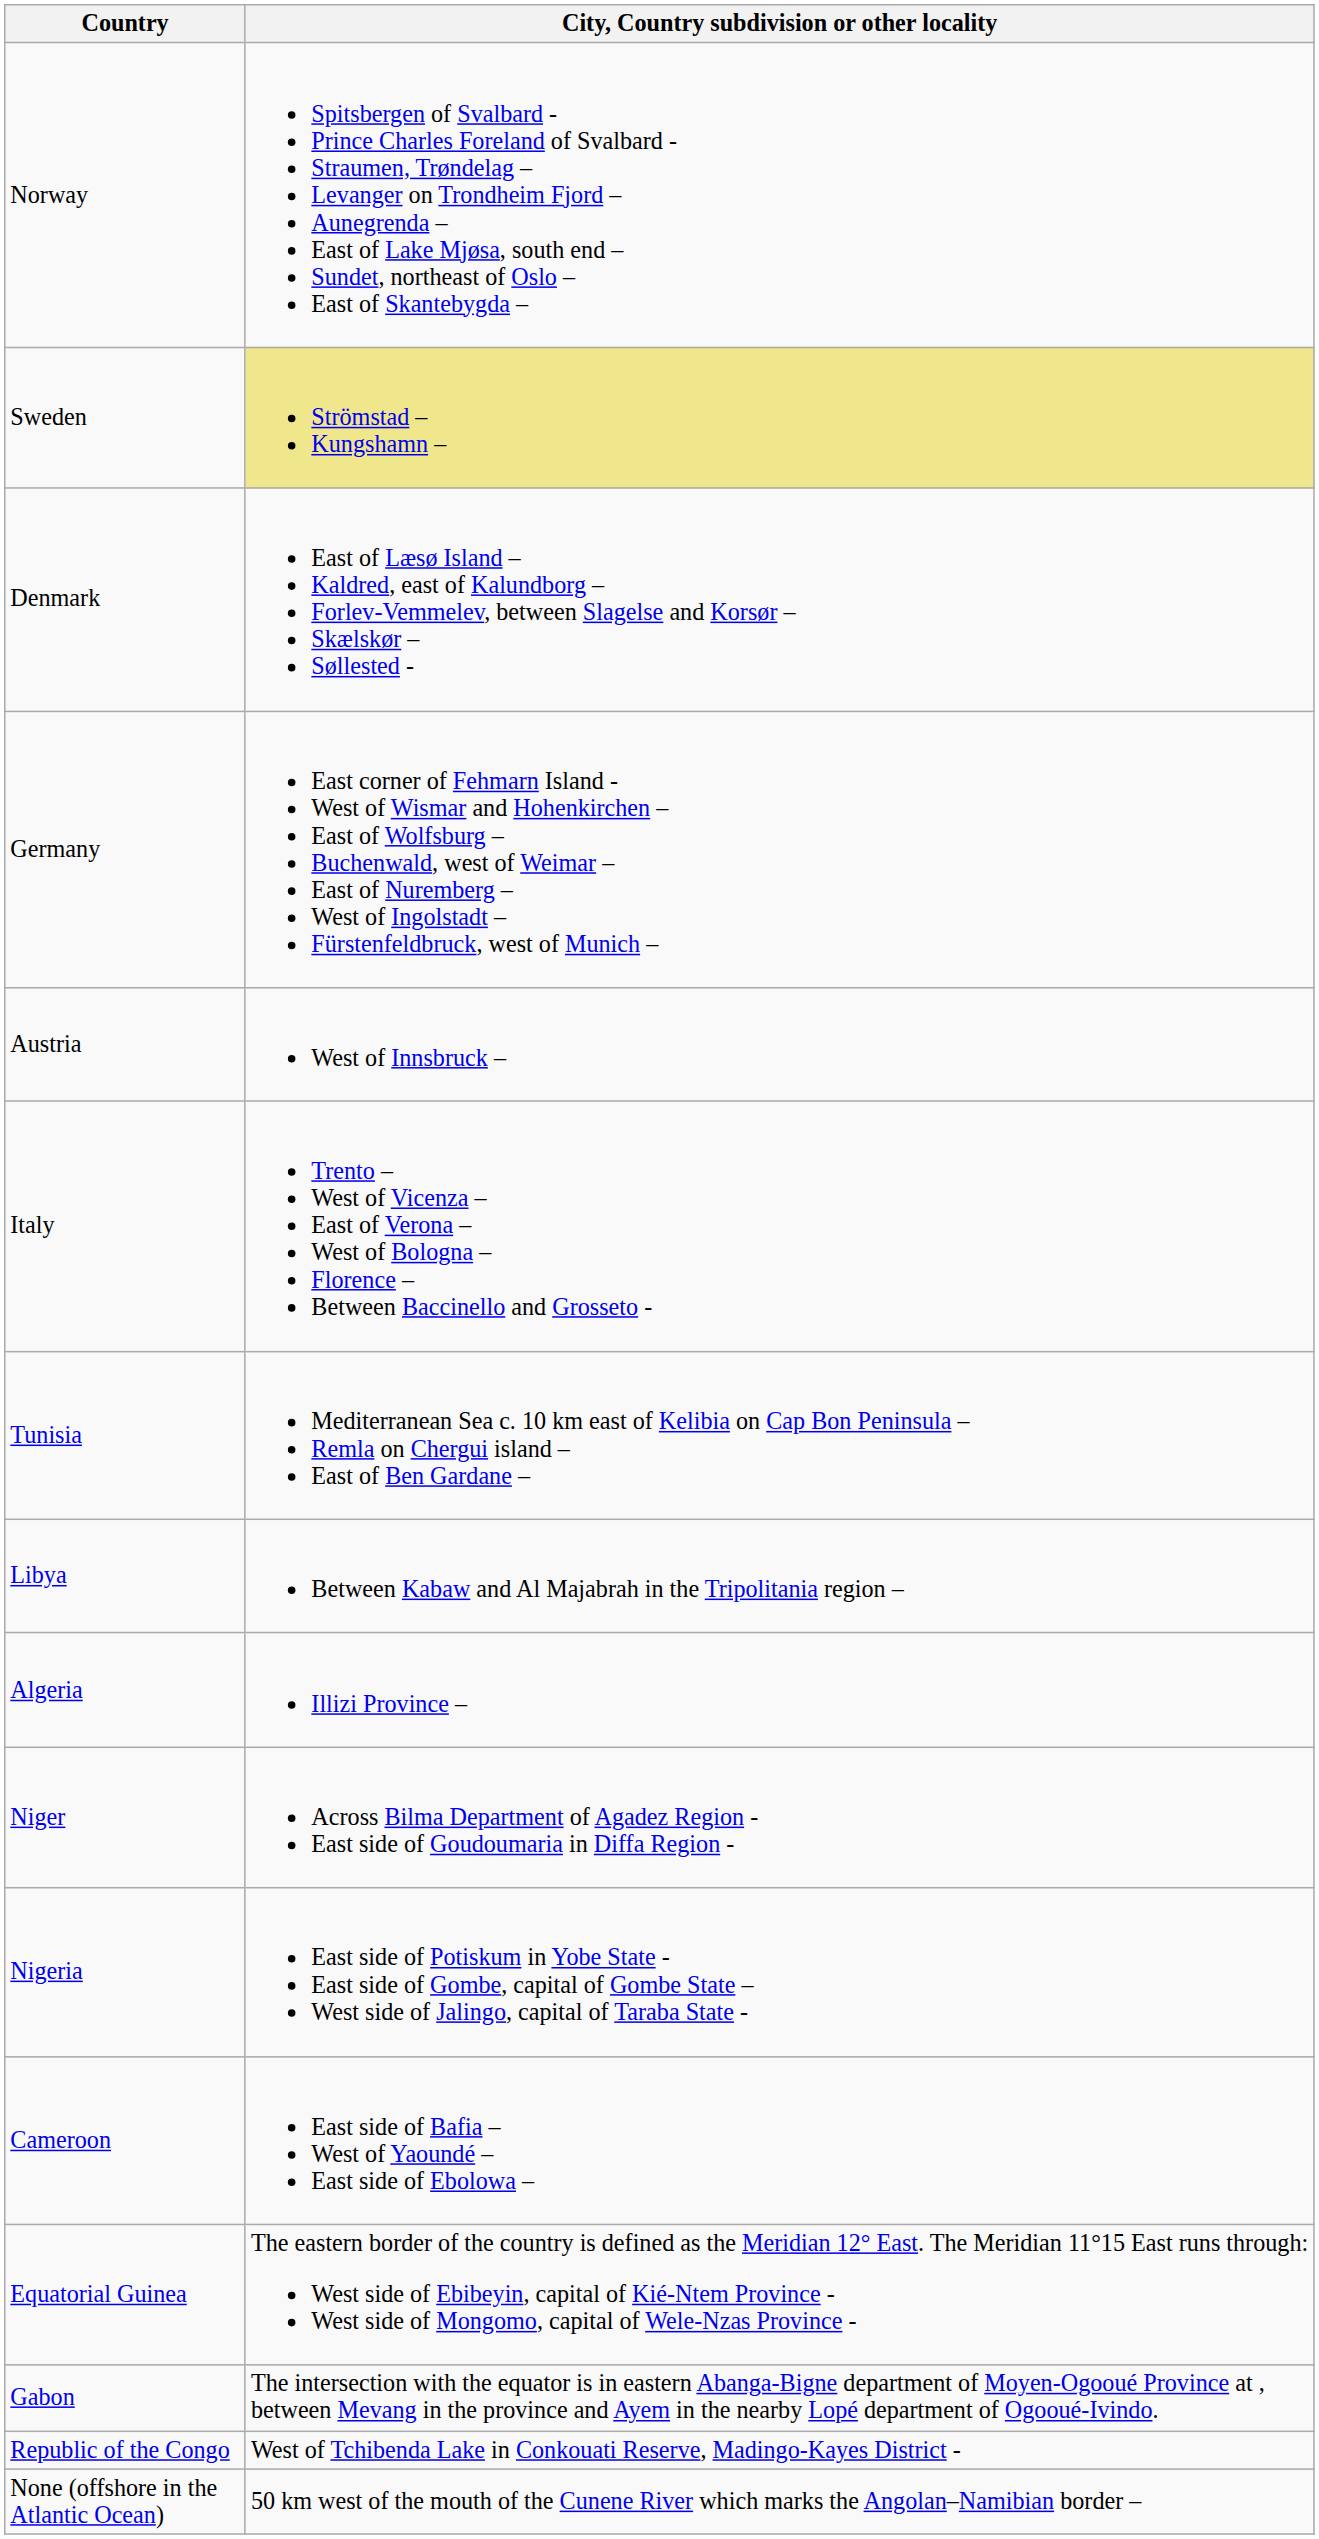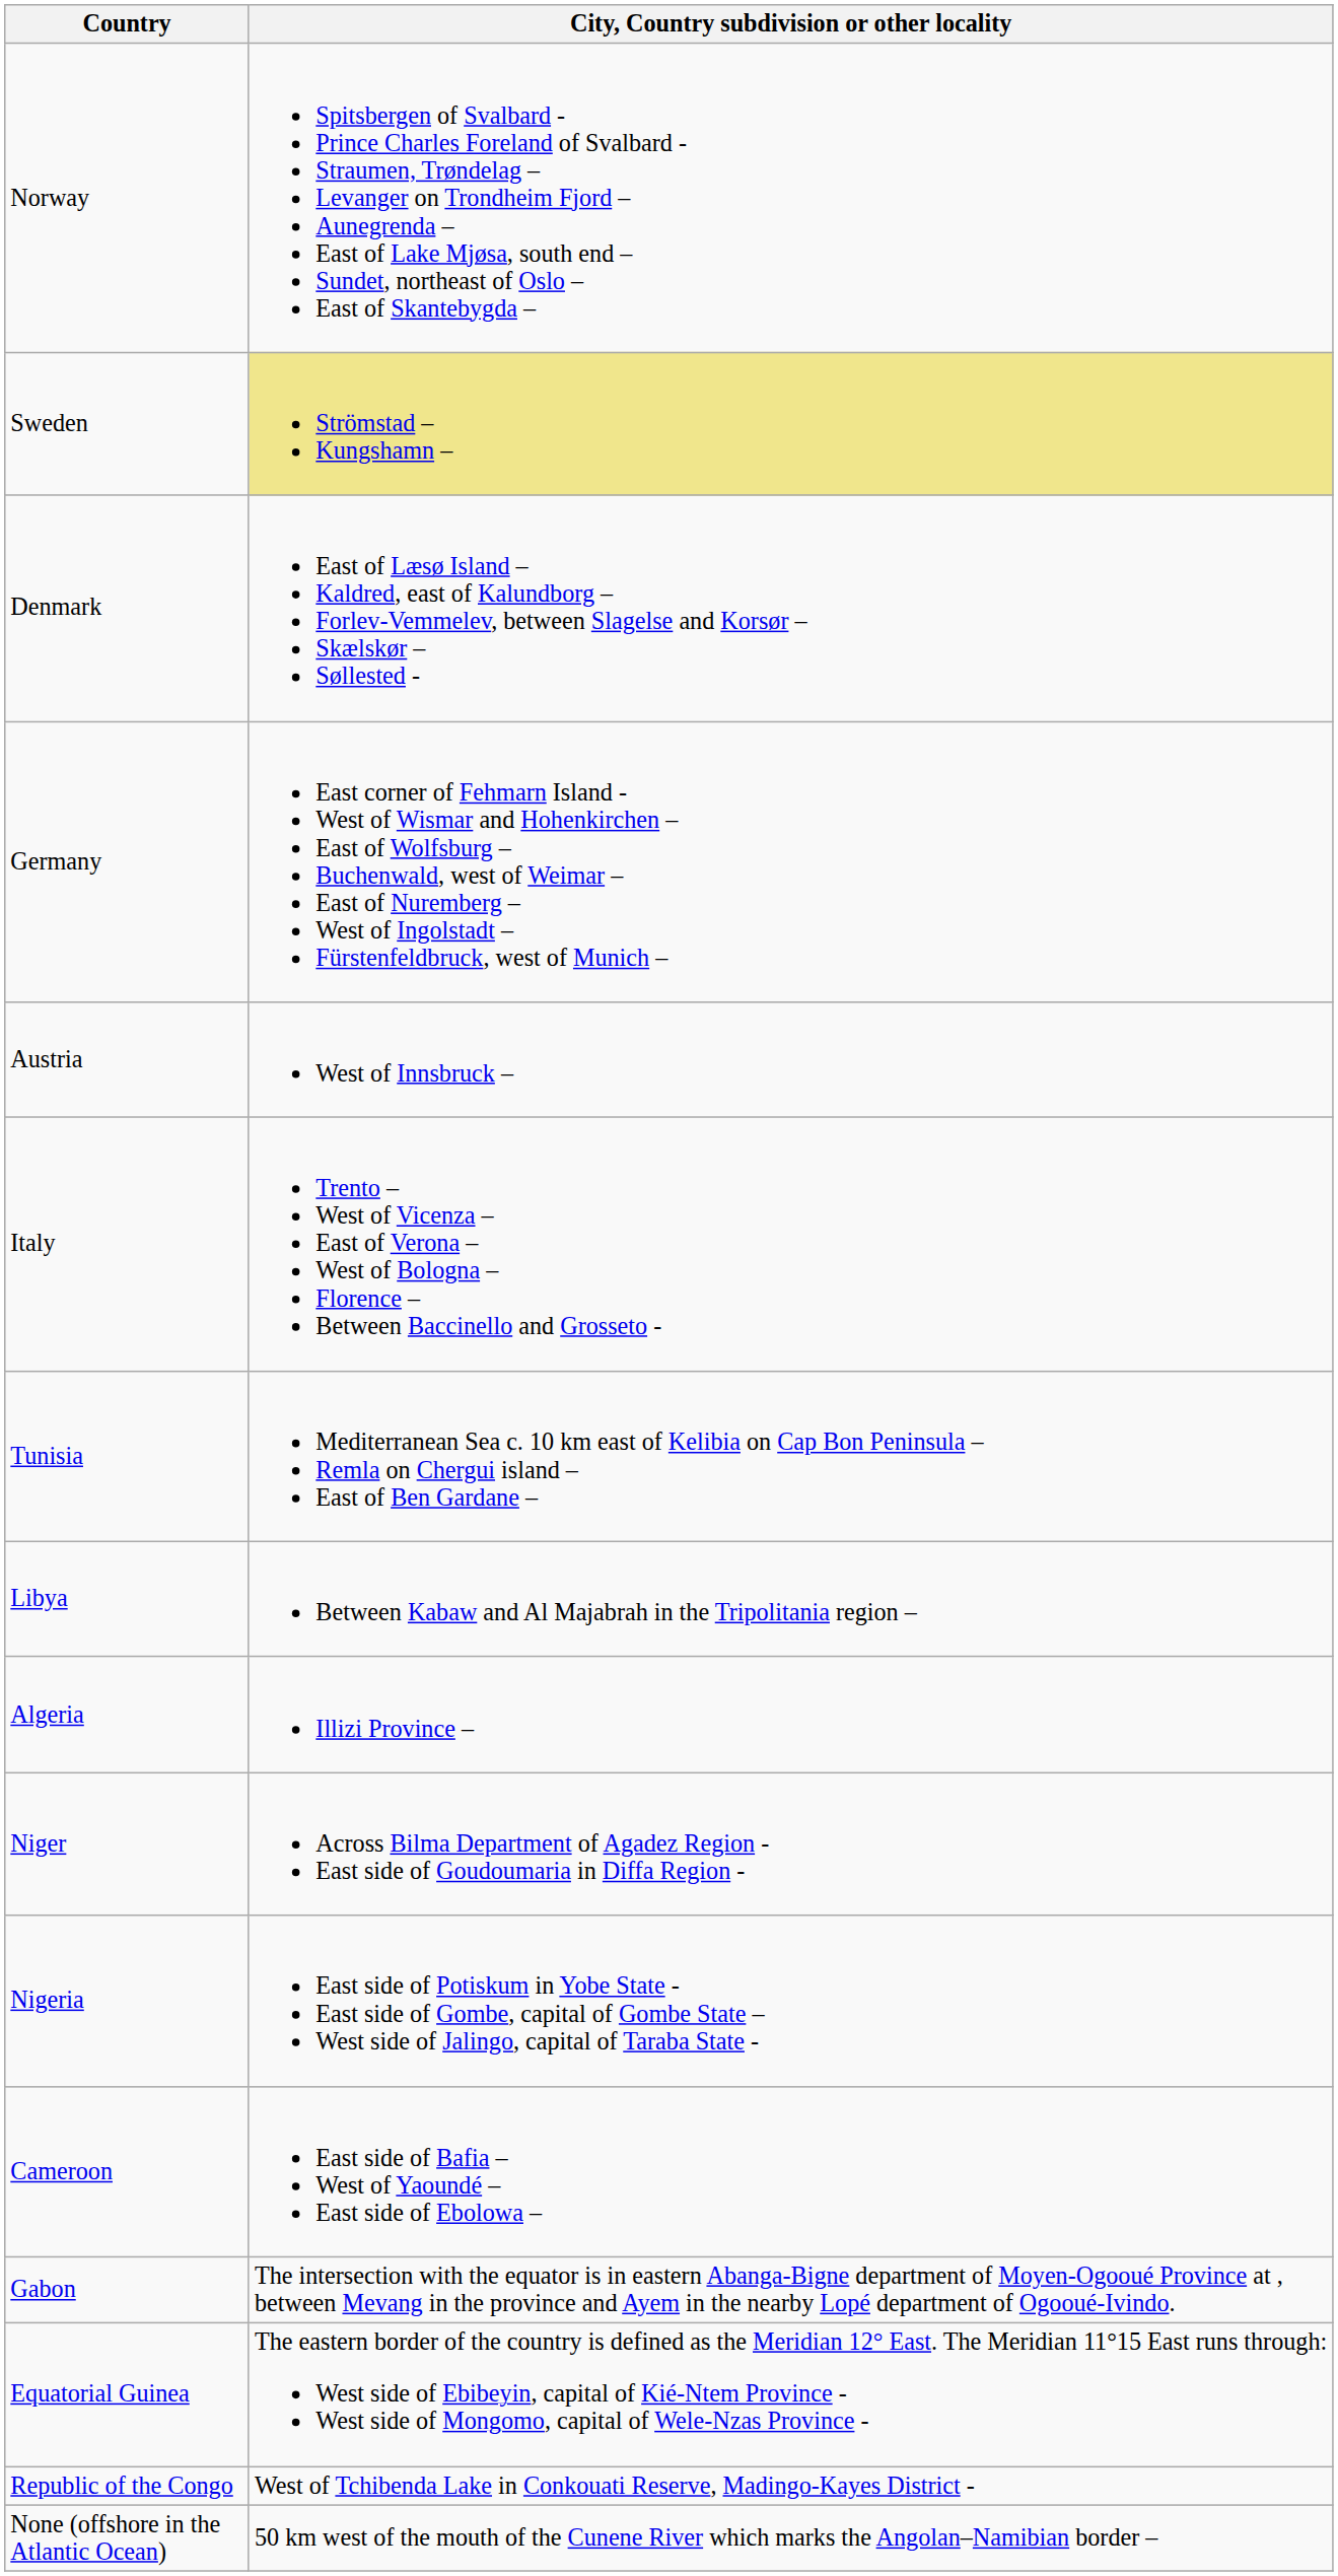rows swapped: Equatorial Guinea <-> Gabon
